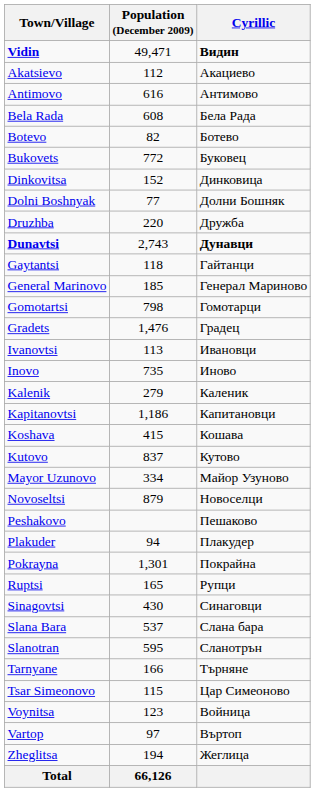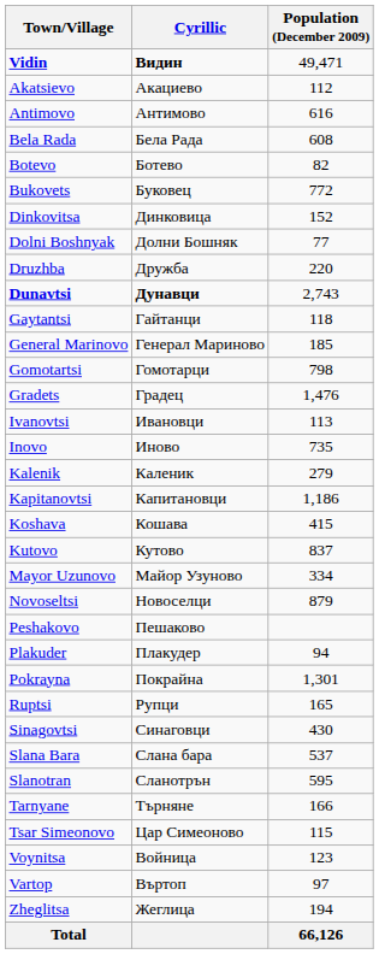columns swapped: Cyrillic <-> Population (December 2009)
